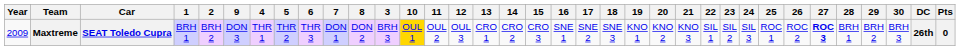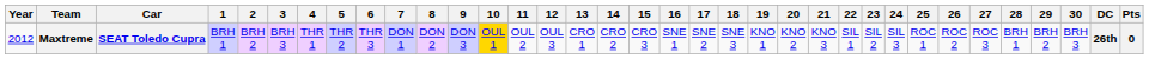columns swapped: 3 <-> 9
Maxtreme | Year: 2009 -> 2012
Maxtreme | 27: bold -> normal
